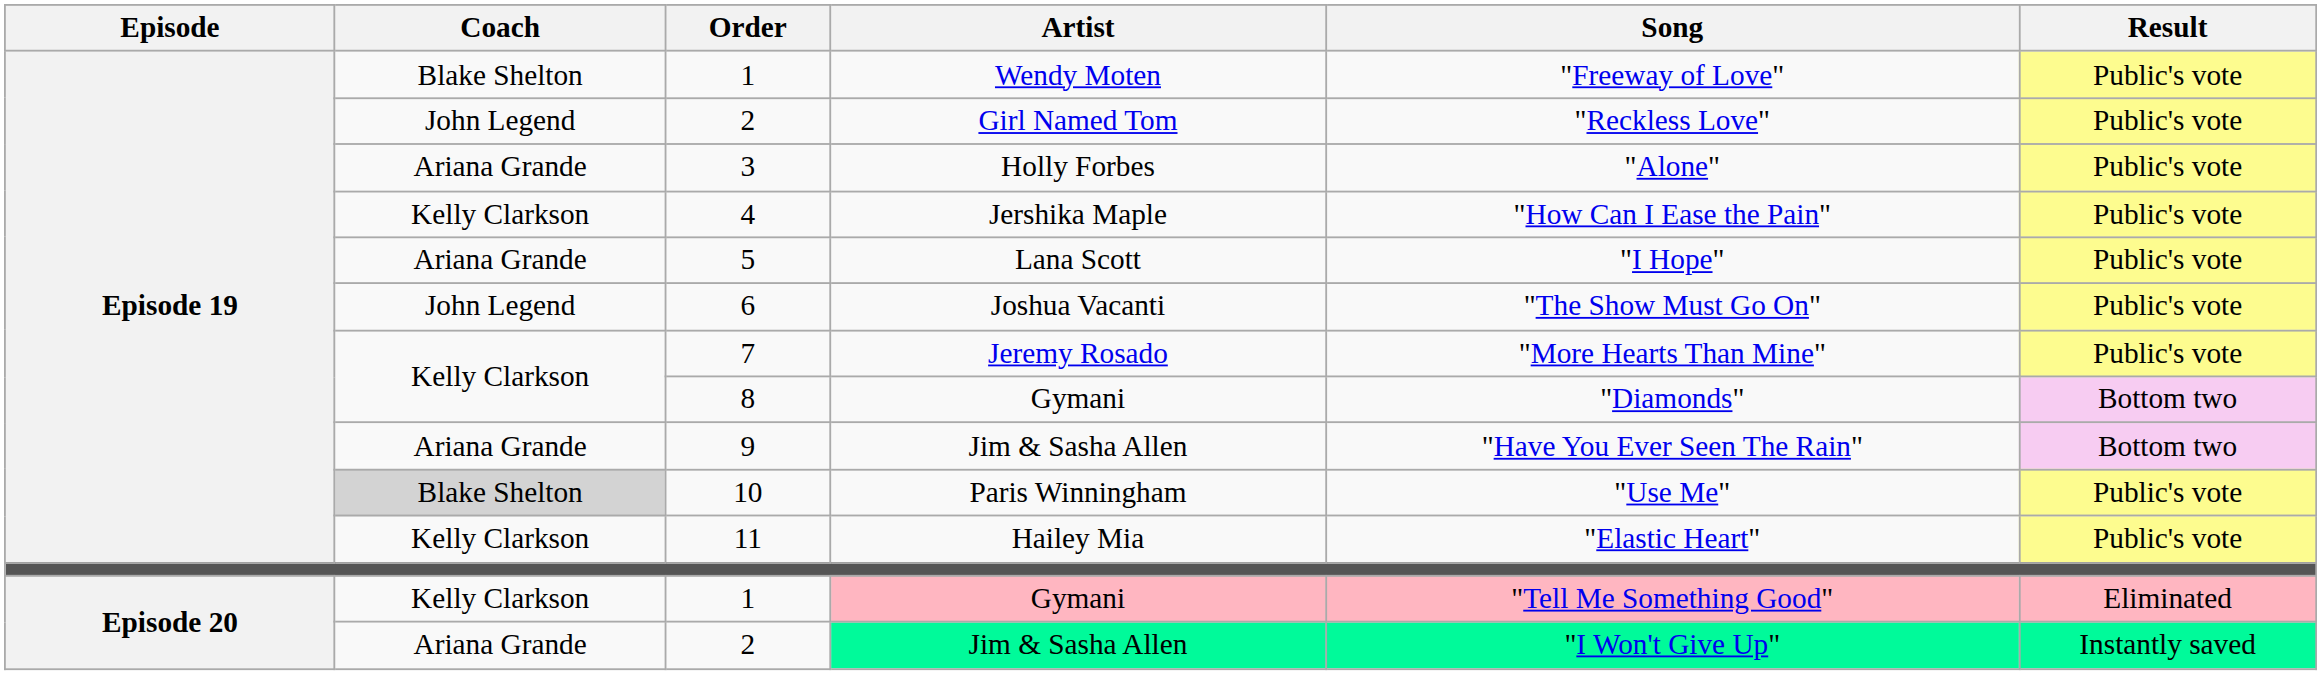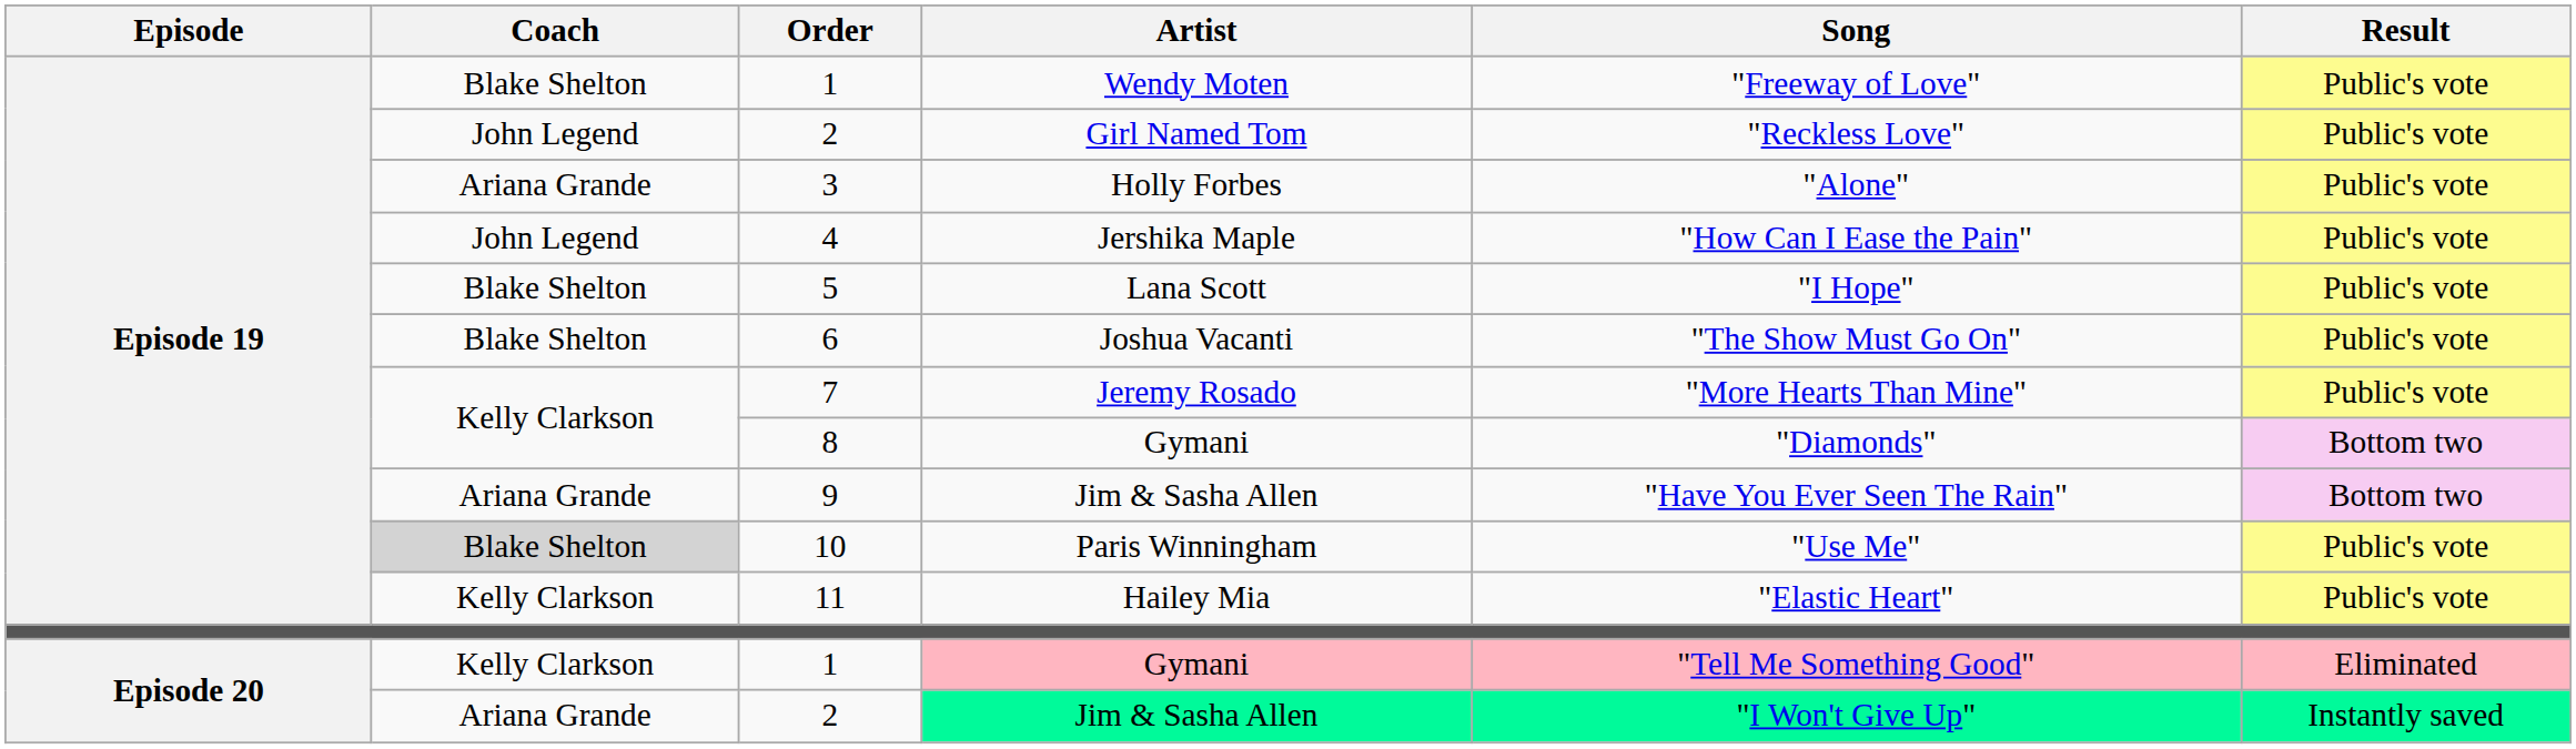4 | Coach: Kelly Clarkson -> John Legend
5 | Coach: Ariana Grande -> Blake Shelton
6 | Coach: John Legend -> Blake Shelton
